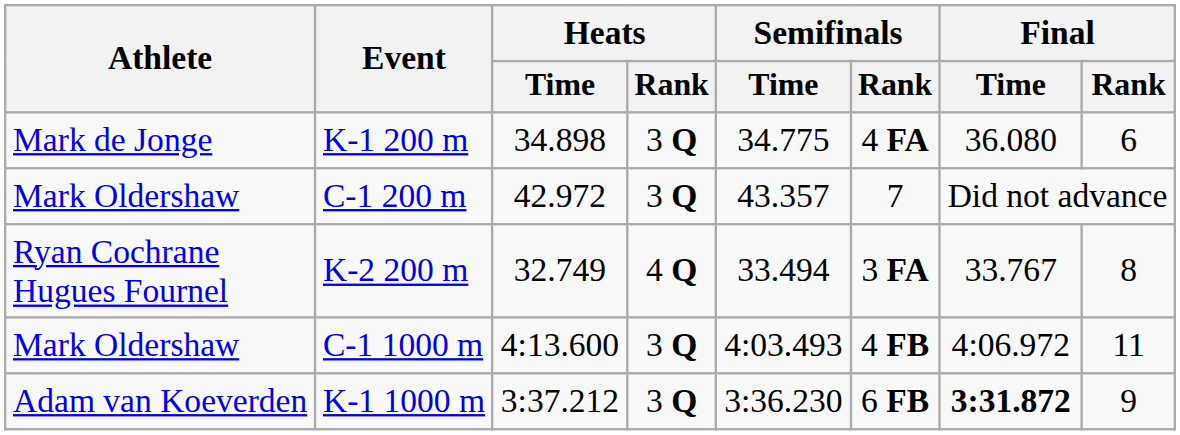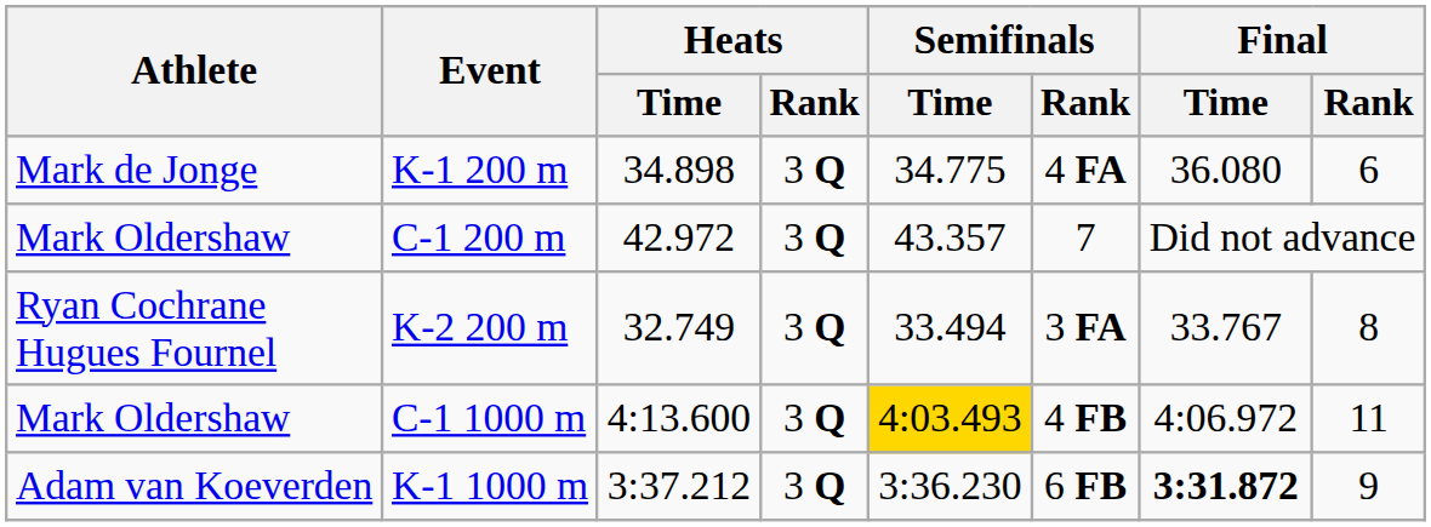K-2 200 m | Heats / Rank: 4 Q -> 3 Q
C-1 1000 m | Semifinals / Time: no background -> gold background
